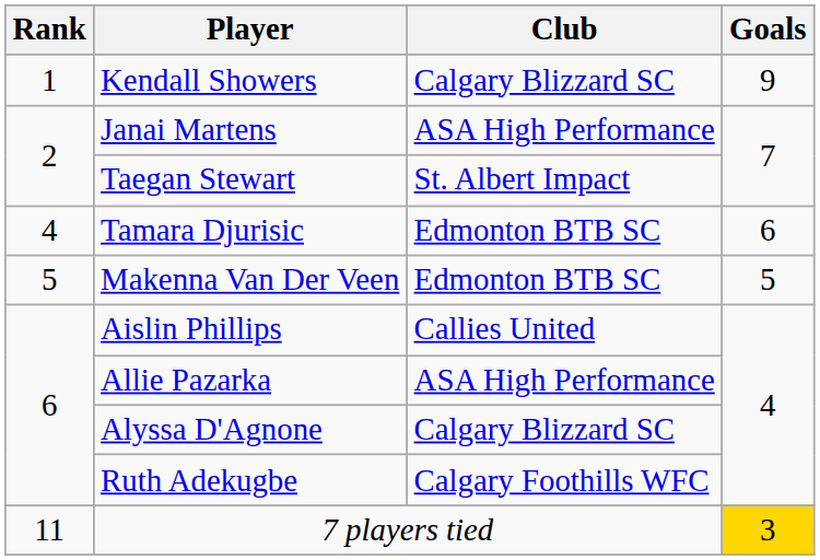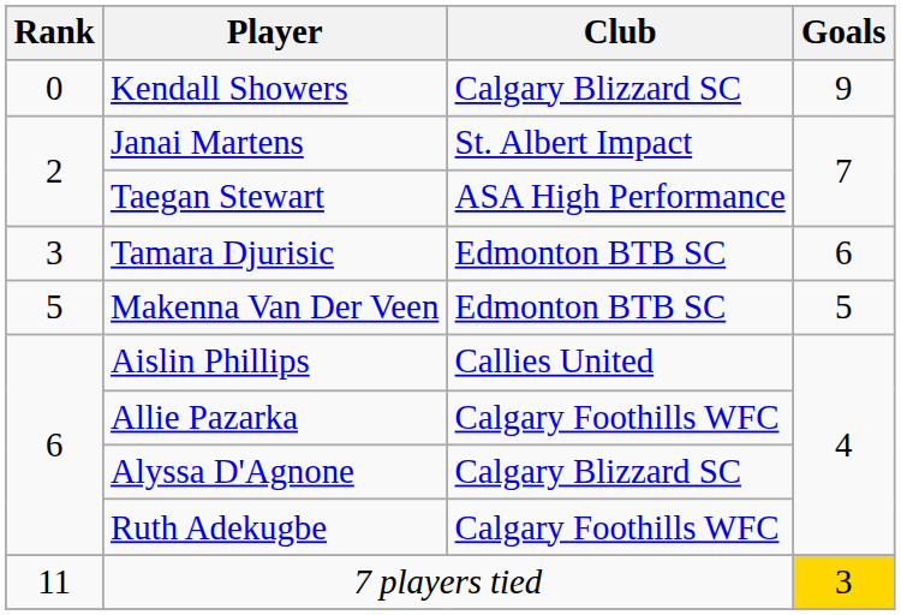Kendall Showers | Rank: 1 -> 0
Janai Martens | Club: ASA High Performance -> St. Albert Impact
Taegan Stewart | Club: St. Albert Impact -> ASA High Performance
Tamara Djurisic | Rank: 4 -> 3
Allie Pazarka | Club: ASA High Performance -> Calgary Foothills WFC
